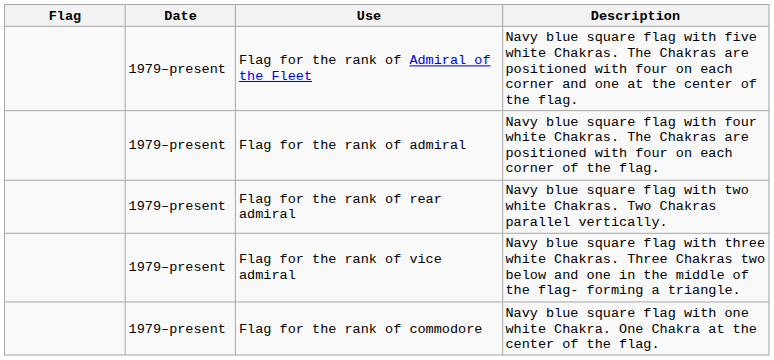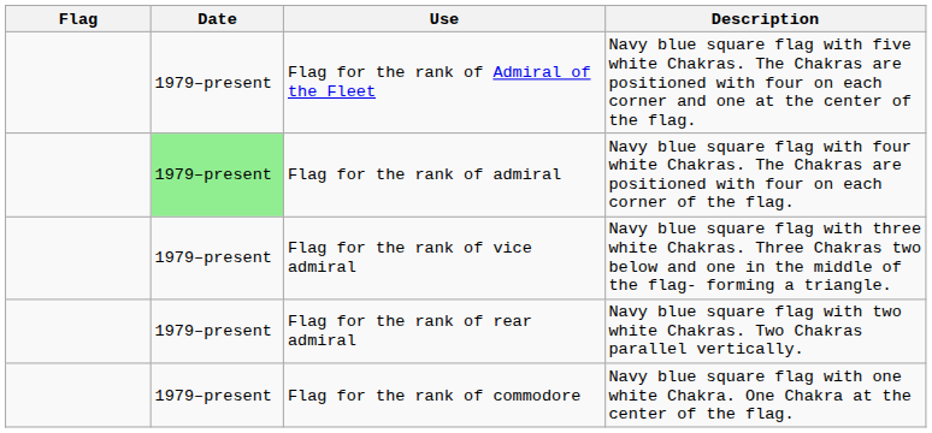Flag for the rank of admiral | Date: no background -> lightgreen background
rows swapped: Flag for the rank of vice admiral <-> Flag for the rank of rear admiral
